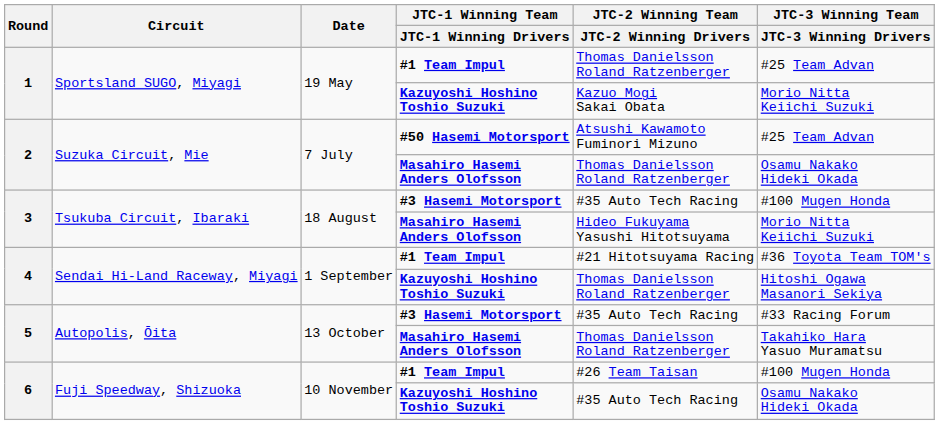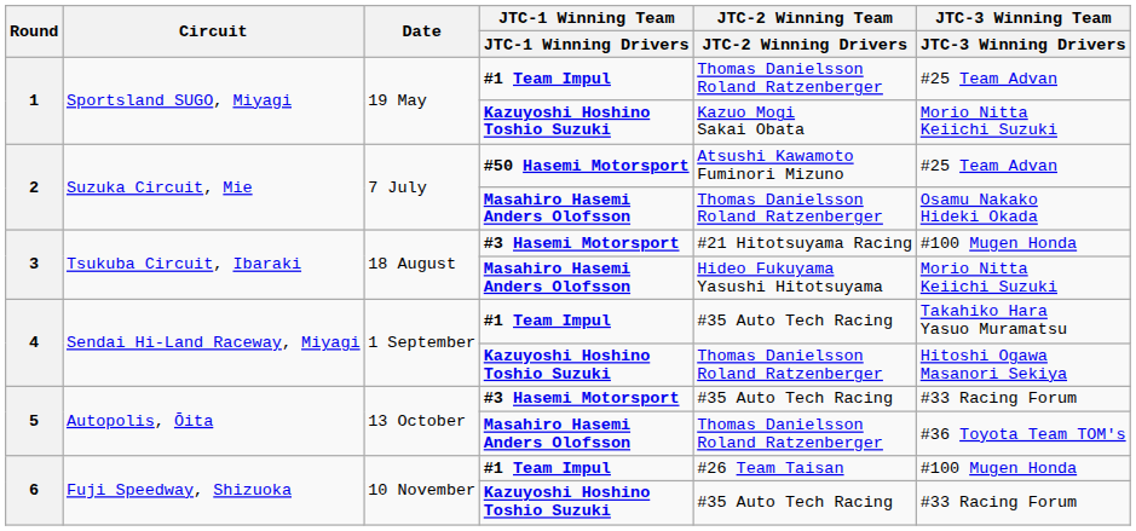3 / #3 Hasemi Motorsport | JTC-2 Winning Team / JTC-2 Winning Drivers: #35 Auto Tech Racing -> #21 Hitotsuyama Racing
4 / #1 Team Impul | JTC-2 Winning Team / JTC-2 Winning Drivers: #21 Hitotsuyama Racing -> #35 Auto Tech Racing
4 / #1 Team Impul | JTC-3 Winning Team / JTC-3 Winning Drivers: #36 Toyota Team TOM's -> Takahiko Hara Yasuo Muramatsu
5 / Masahiro Hasemi Anders Olofsson | JTC-3 Winning Team / JTC-3 Winning Drivers: Takahiko Hara Yasuo Muramatsu -> #36 Toyota Team TOM's
6 / Kazuyoshi Hoshino Toshio Suzuki | JTC-3 Winning Team / JTC-3 Winning Drivers: Osamu Nakako Hideki Okada -> #33 Racing Forum
